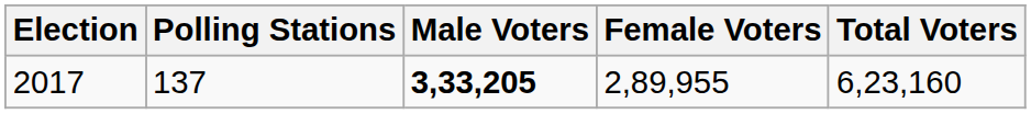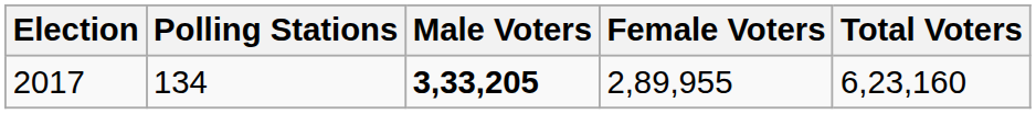2017 | Polling Stations: 137 -> 134
